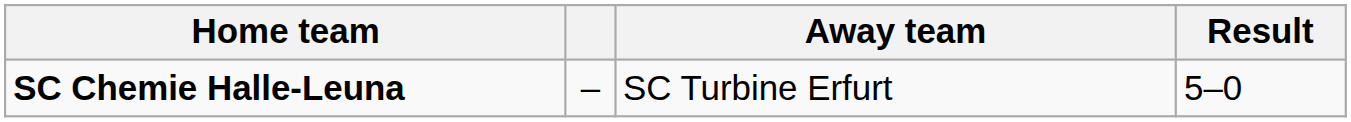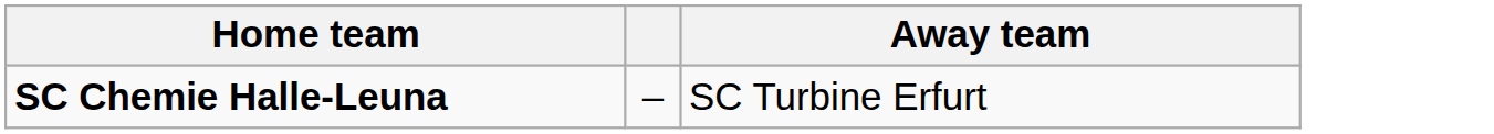- column: Result | 5–0
